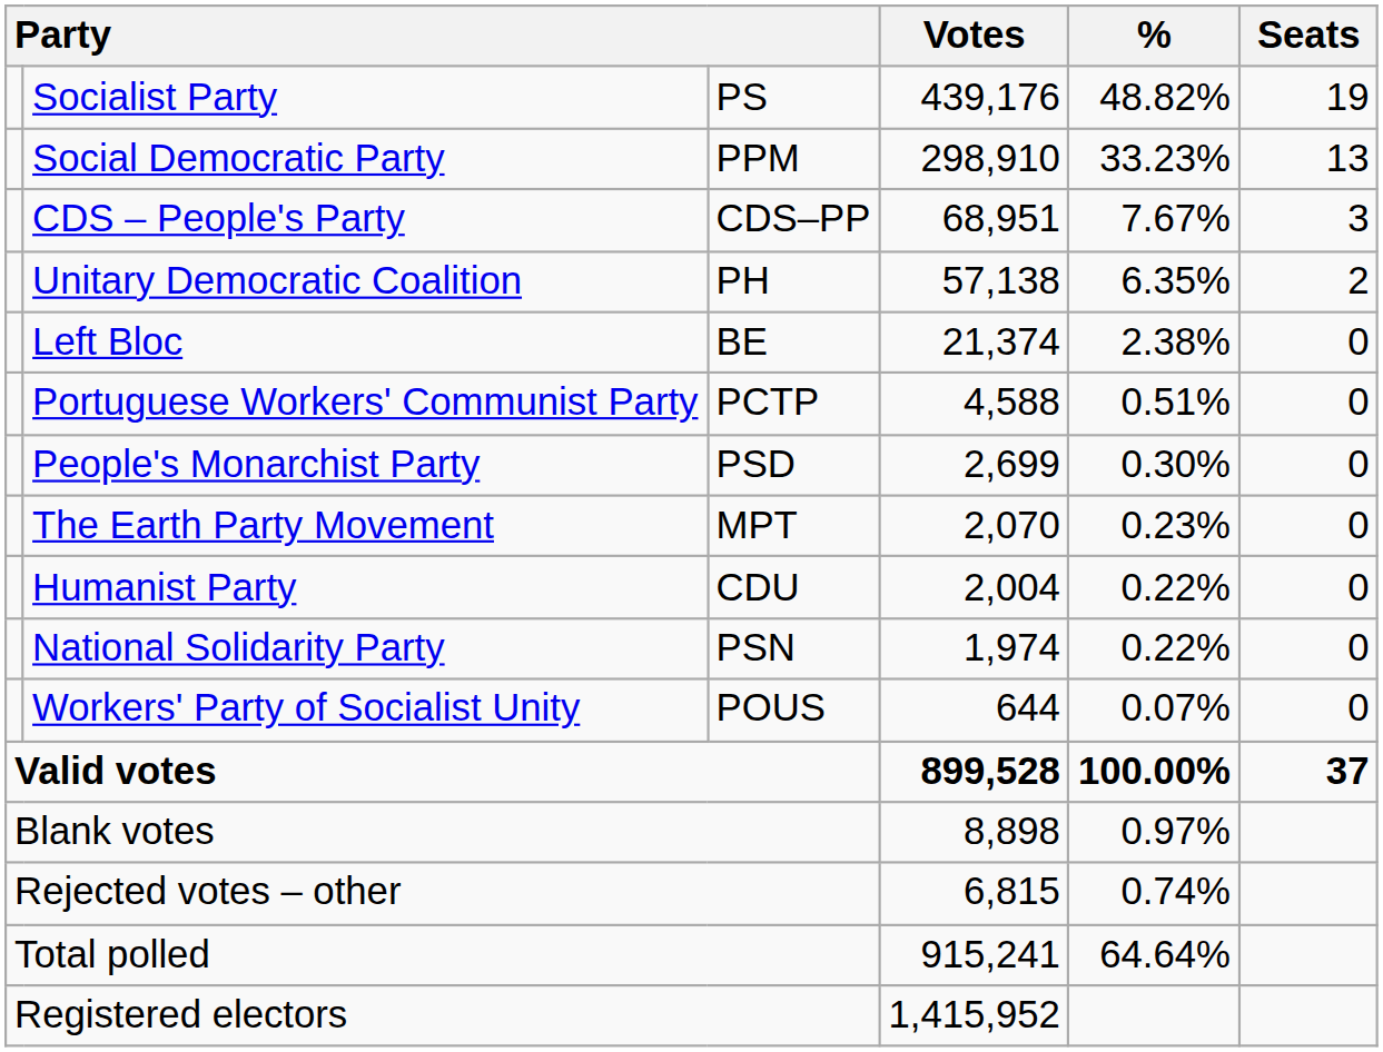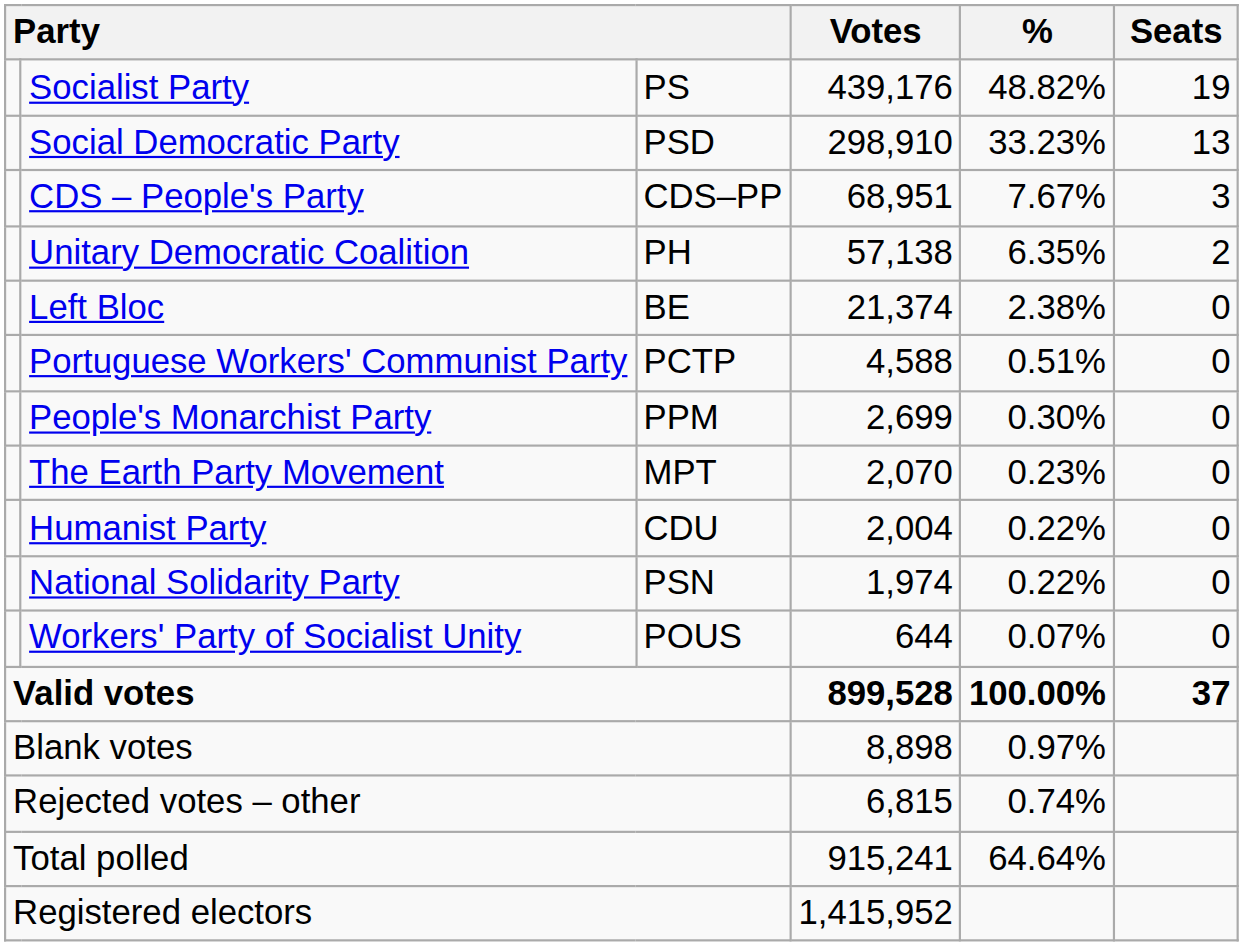Social Democratic Party | column 3: PPM -> PSD
People's Monarchist Party | column 3: PSD -> PPM
